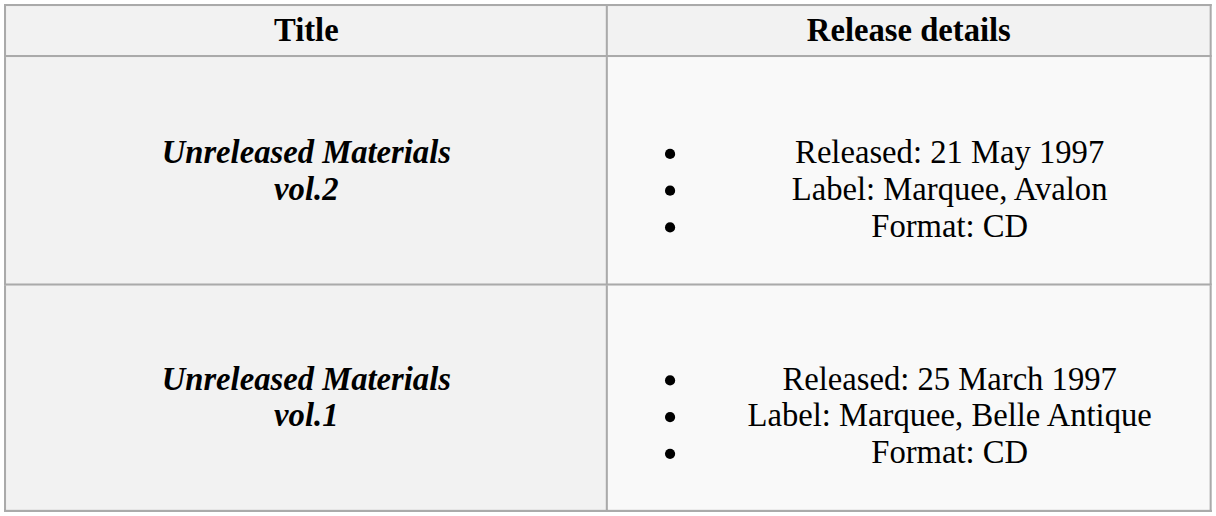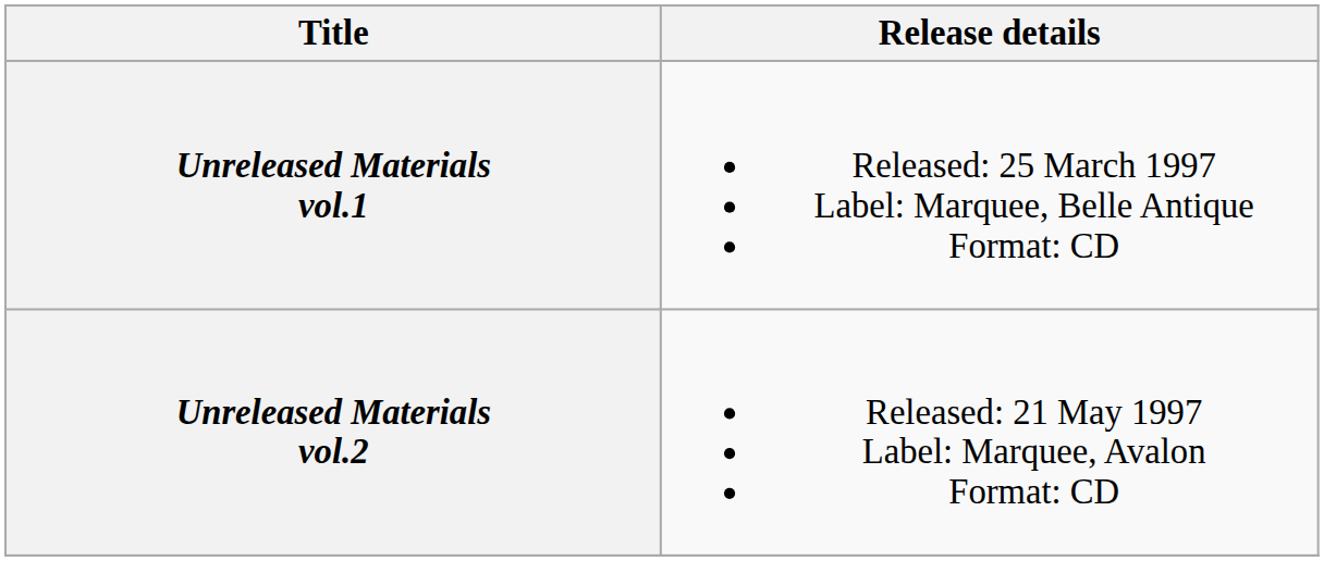rows swapped: Unreleased Materials vol.1 <-> Unreleased Materials vol.2
